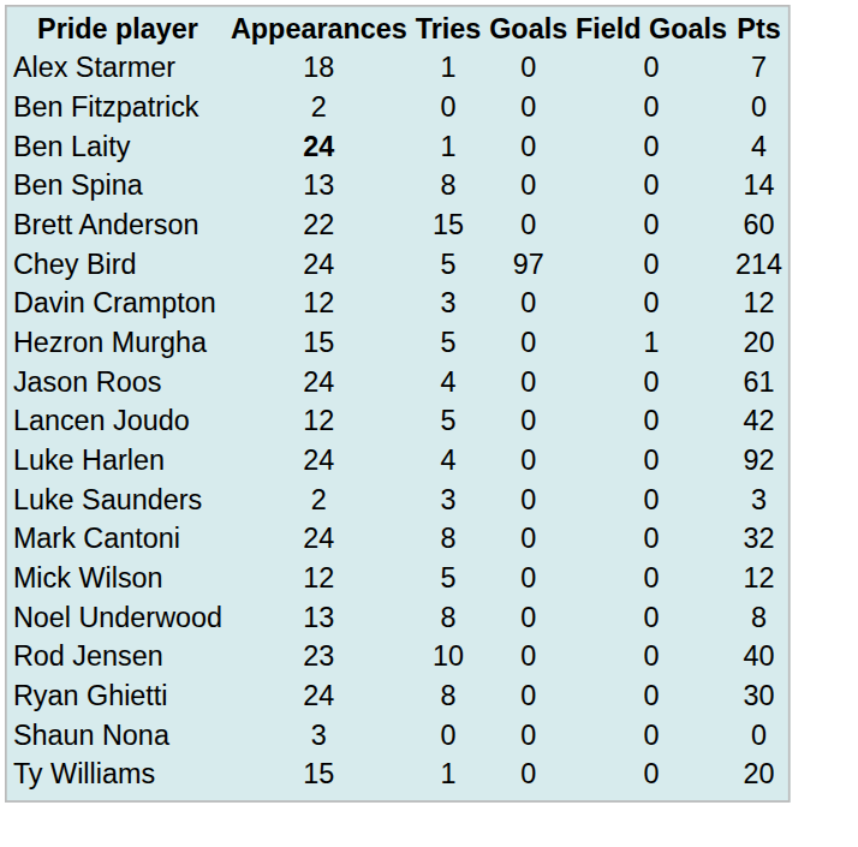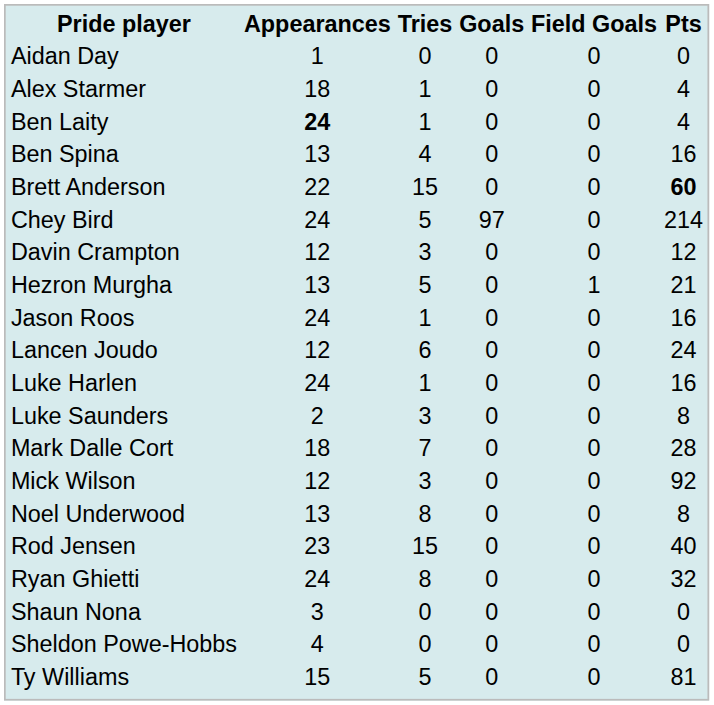+ row: Aidan Day | 1 | 0 | 0 | 0 | 0
Alex Starmer | Pts: 7 -> 4
- row: Ben Fitzpatrick | 2 | 0 | 0 | 0 | 0
Ben Spina | Tries: 8 -> 4
Ben Spina | Pts: 14 -> 16
Brett Anderson | Pts: normal -> bold
Hezron Murgha | Appearances: 15 -> 13
Hezron Murgha | Pts: 20 -> 21
Jason Roos | Tries: 4 -> 1
Jason Roos | Pts: 61 -> 16
Lancen Joudo | Tries: 5 -> 6
Lancen Joudo | Pts: 42 -> 24
Luke Harlen | Tries: 4 -> 1
Luke Harlen | Pts: 92 -> 16
Luke Saunders | Pts: 3 -> 8
- row: Mark Cantoni | 24 | 8 | 0 | 0 | 32
+ row: Mark Dalle Cort | 18 | 7 | 0 | 0 | 28
Mick Wilson | Tries: 5 -> 3
Mick Wilson | Pts: 12 -> 92
Rod Jensen | Tries: 10 -> 15
Ryan Ghietti | Pts: 30 -> 32
+ row: Sheldon Powe-Hobbs | 4 | 0 | 0 | 0 | 0
Ty Williams | Tries: 1 -> 5
Ty Williams | Pts: 20 -> 81
